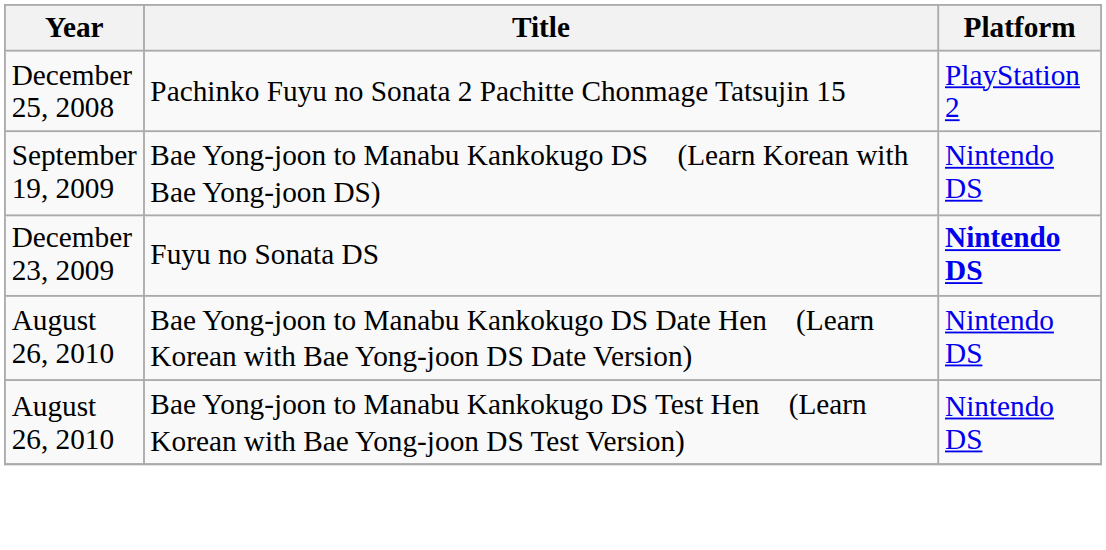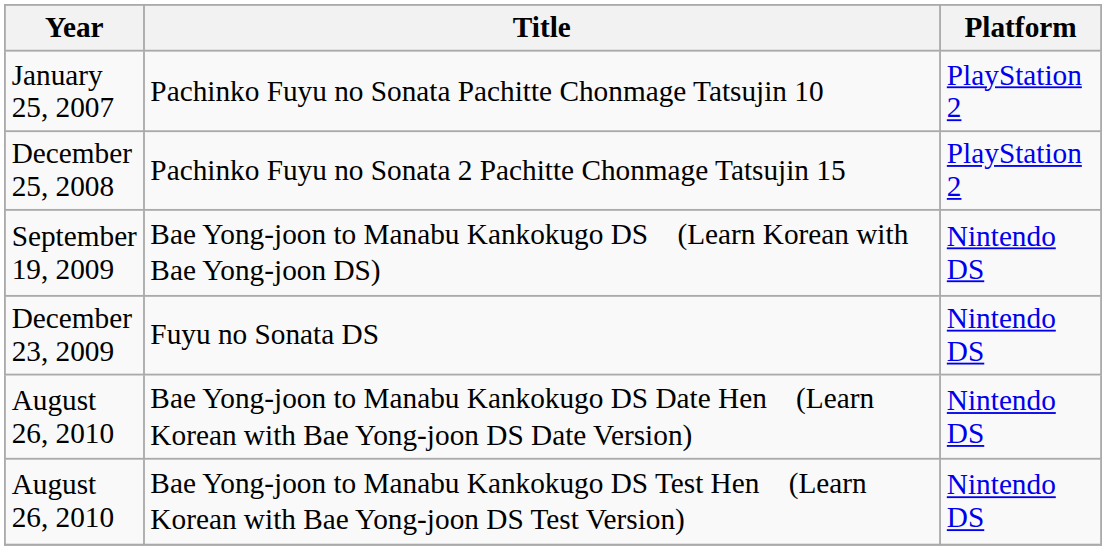+ row: January 25, 2007 | Pachinko Fuyu no Sonata Pachitte Chonmage Tatsujin 10 | PlayStation 2
Fuyu no Sonata DS | Platform: bold -> normal
